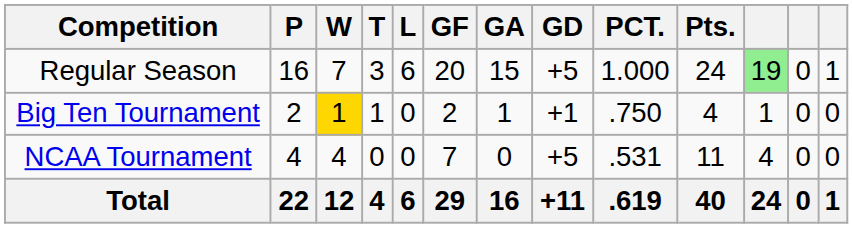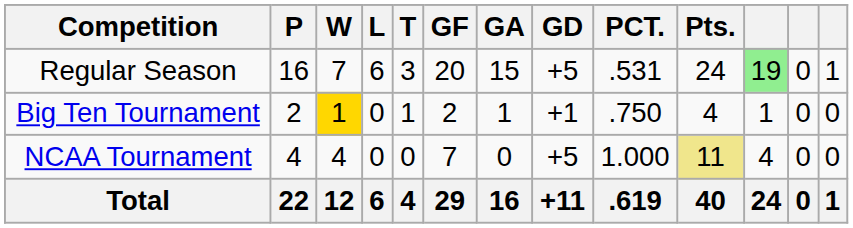columns swapped: L <-> T
Regular Season | PCT.: 1.000 -> .531
NCAA Tournament | PCT.: .531 -> 1.000
NCAA Tournament | Pts.: no background -> khaki background
